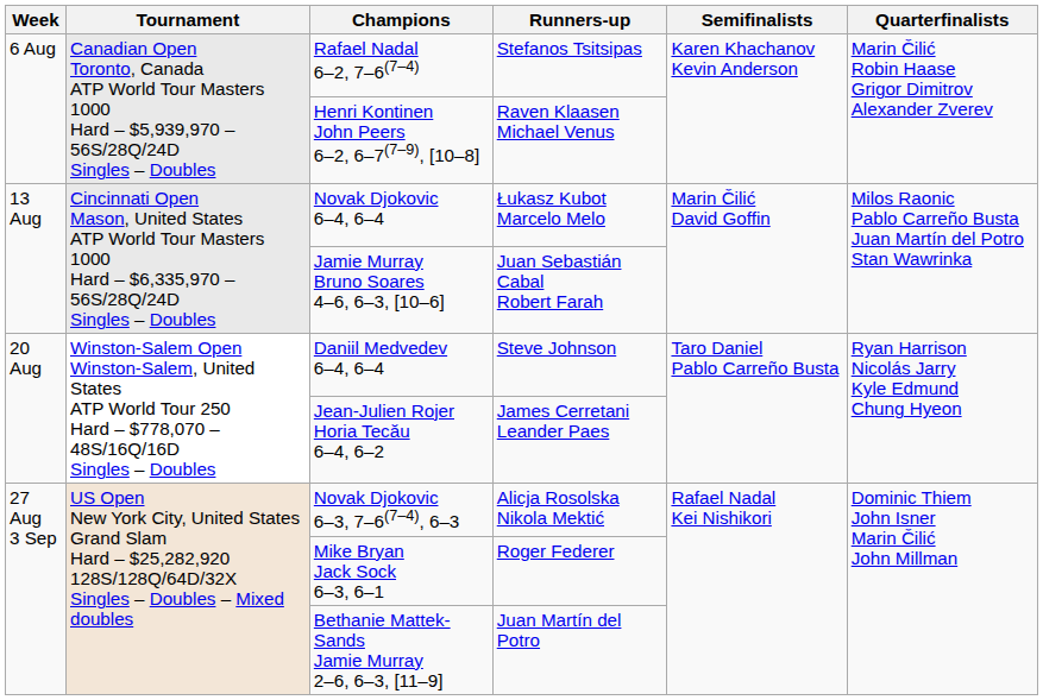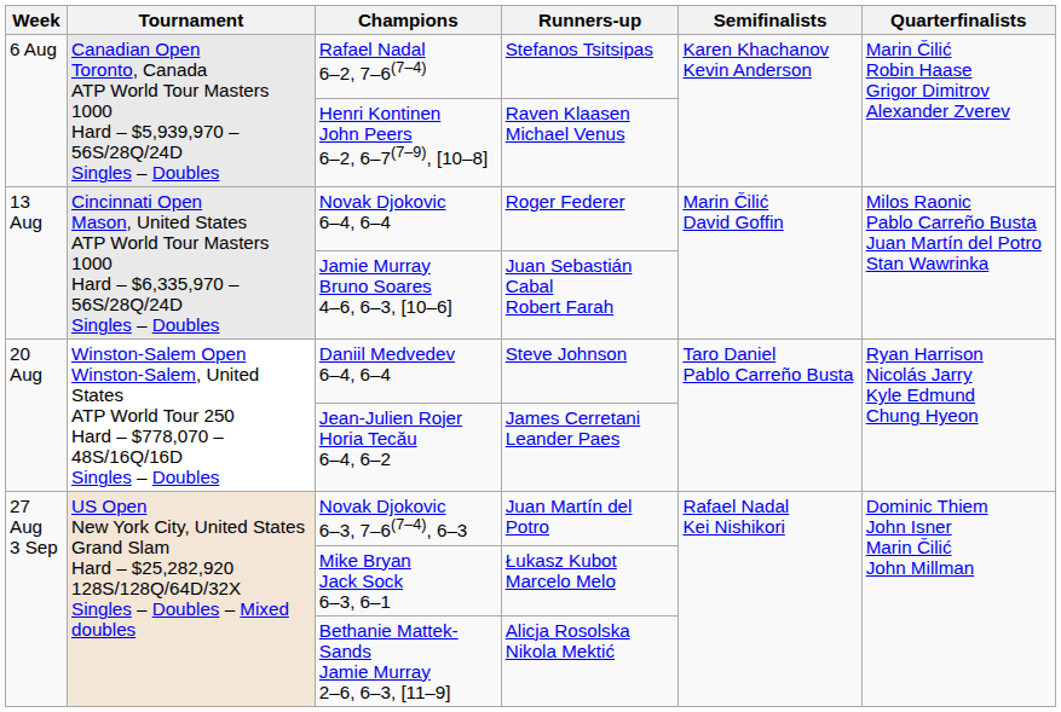Novak Djokovic 6–4, 6–4 | Runners-up: Łukasz Kubot Marcelo Melo -> Roger Federer
Novak Djokovic 6–3, 7–6(7–4), 6–3 | Runners-up: Alicja Rosolska Nikola Mektić -> Juan Martín del Potro
Mike Bryan Jack Sock 6–3, 6–1 | Runners-up: Roger Federer -> Łukasz Kubot Marcelo Melo
Bethanie Mattek-Sands Jamie Murray 2–6, 6–3, [11–9] | Runners-up: Juan Martín del Potro -> Alicja Rosolska Nikola Mektić
